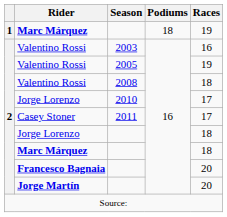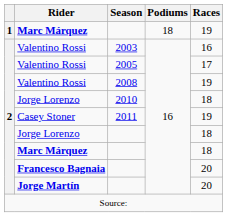Valentino Rossi / 2005 | Races: 19 -> 17
Valentino Rossi / 2008 | Races: 18 -> 19
Jorge Lorenzo / 2010 | Races: 17 -> 18
Casey Stoner | Races: 17 -> 19
